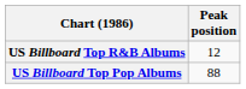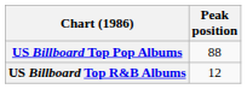rows swapped: US Billboard Top Pop Albums <-> US Billboard Top R&B Albums
